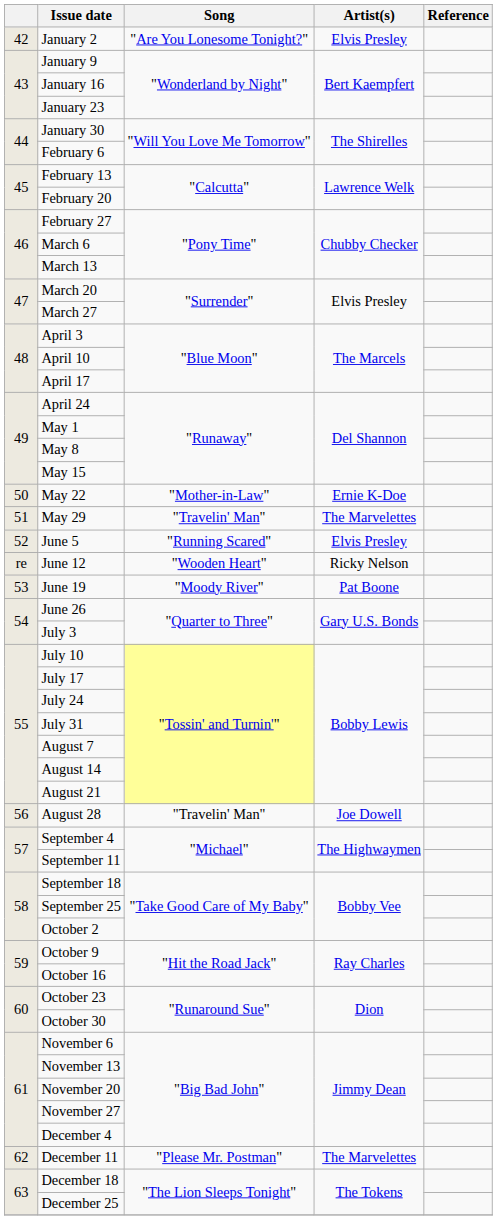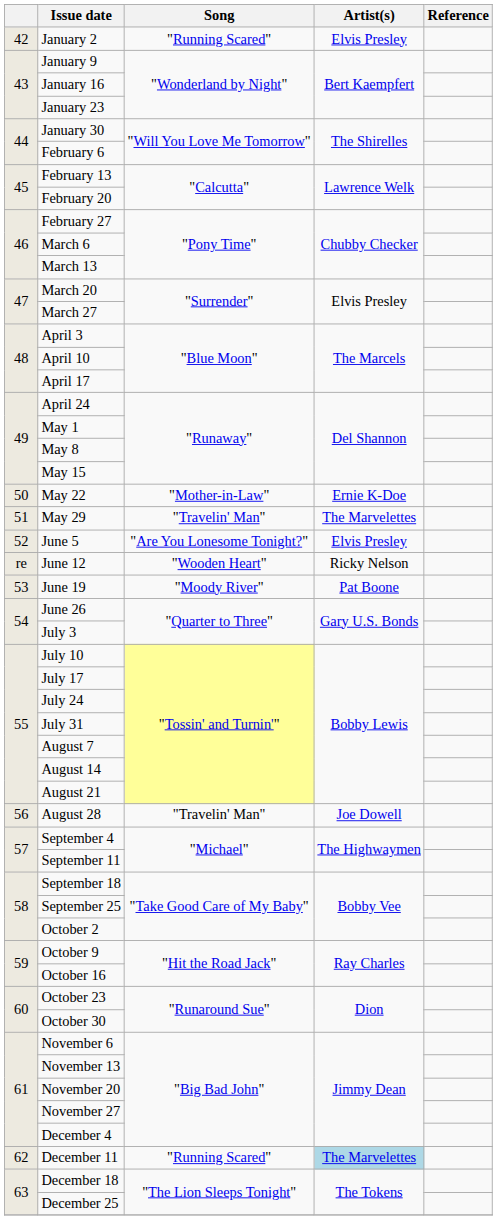January 2 | Song: "Are You Lonesome Tonight?" -> "Running Scared"
June 5 | Song: "Running Scared" -> "Are You Lonesome Tonight?"
December 11 | Song: "Please Mr. Postman" -> "Running Scared"
December 11 | Artist(s): no background -> lightblue background
